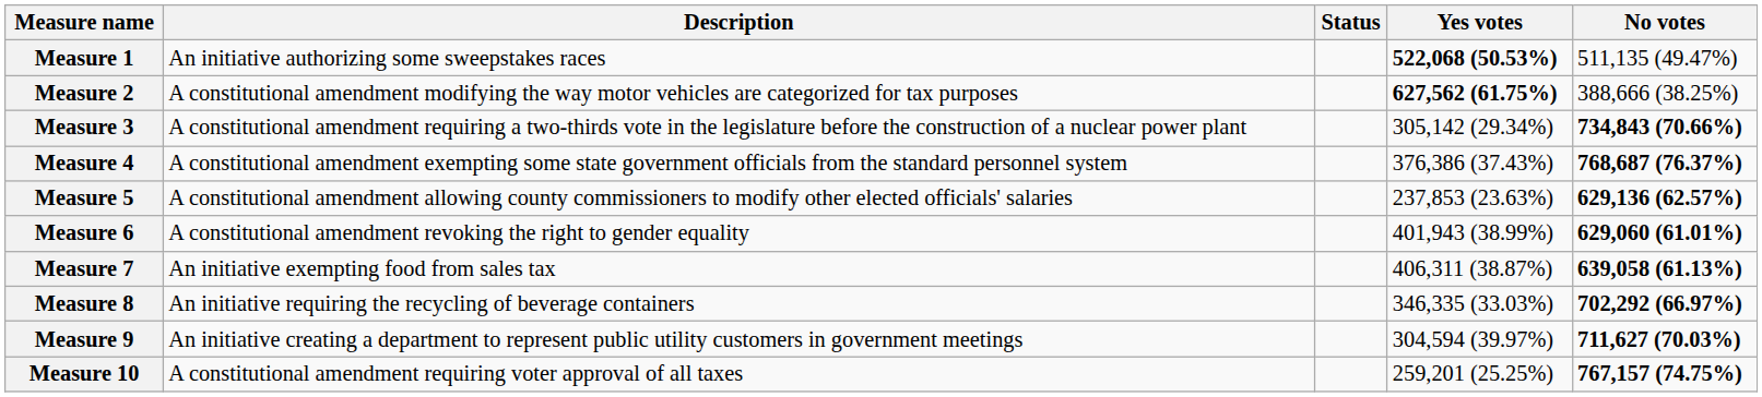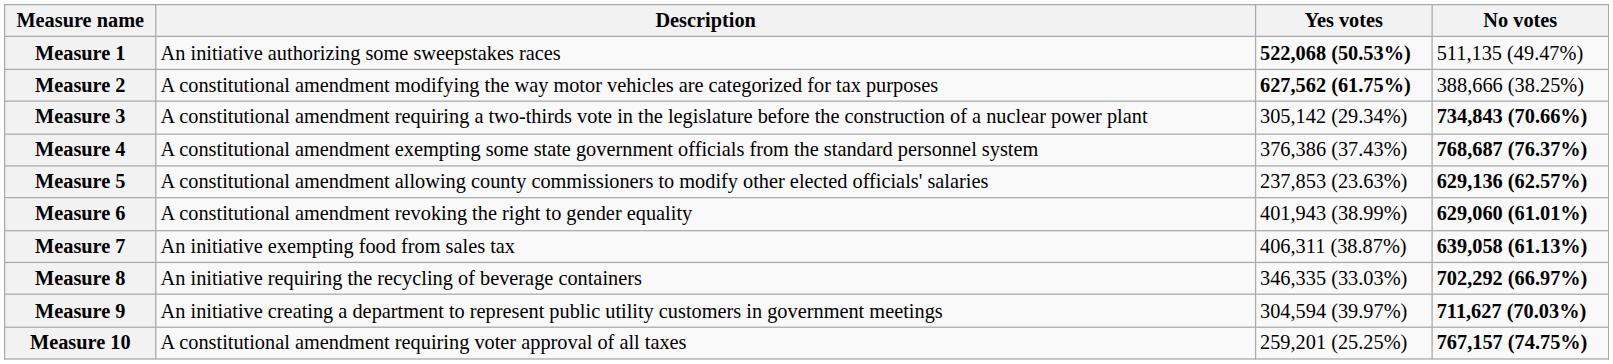- column: Status
